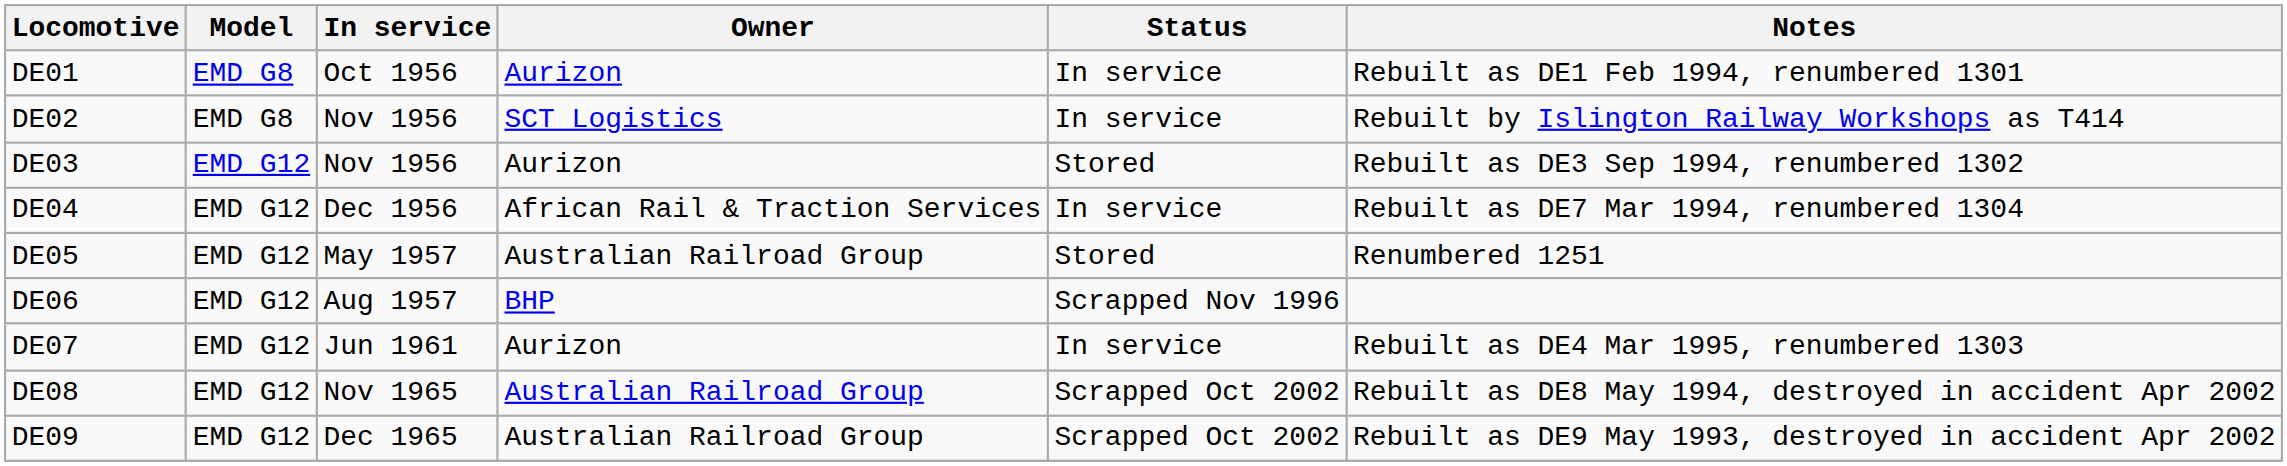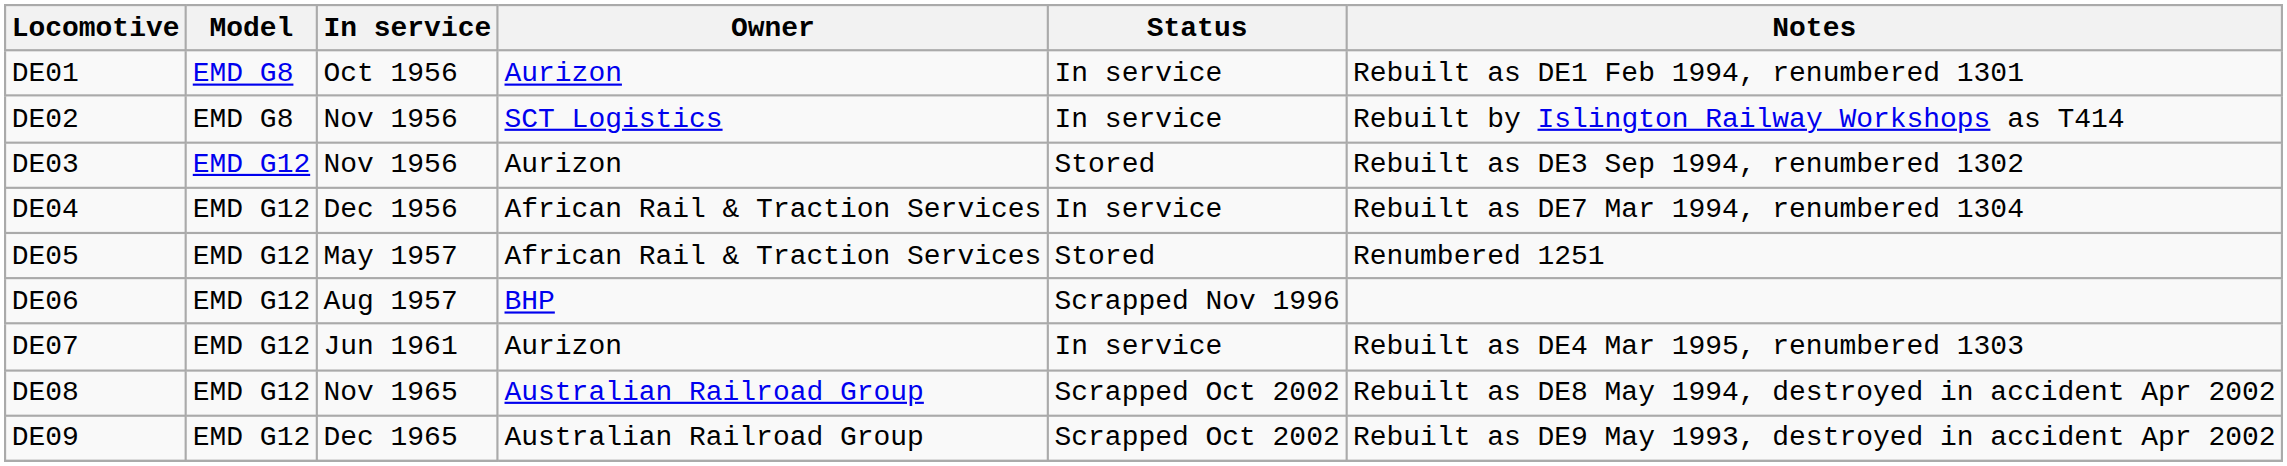DE05 | Owner: Australian Railroad Group -> African Rail & Traction Services
